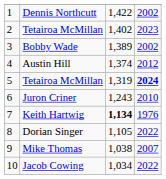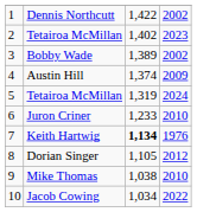Austin Hill | column 4: 2012 -> 2009
5 / Tetairoa McMillan | column 4: bold -> normal
Juron Criner | column 3: 1,243 -> 1,233
Dorian Singer | column 4: 2022 -> 2012
Mike Thomas | column 4: 2007 -> 2010
